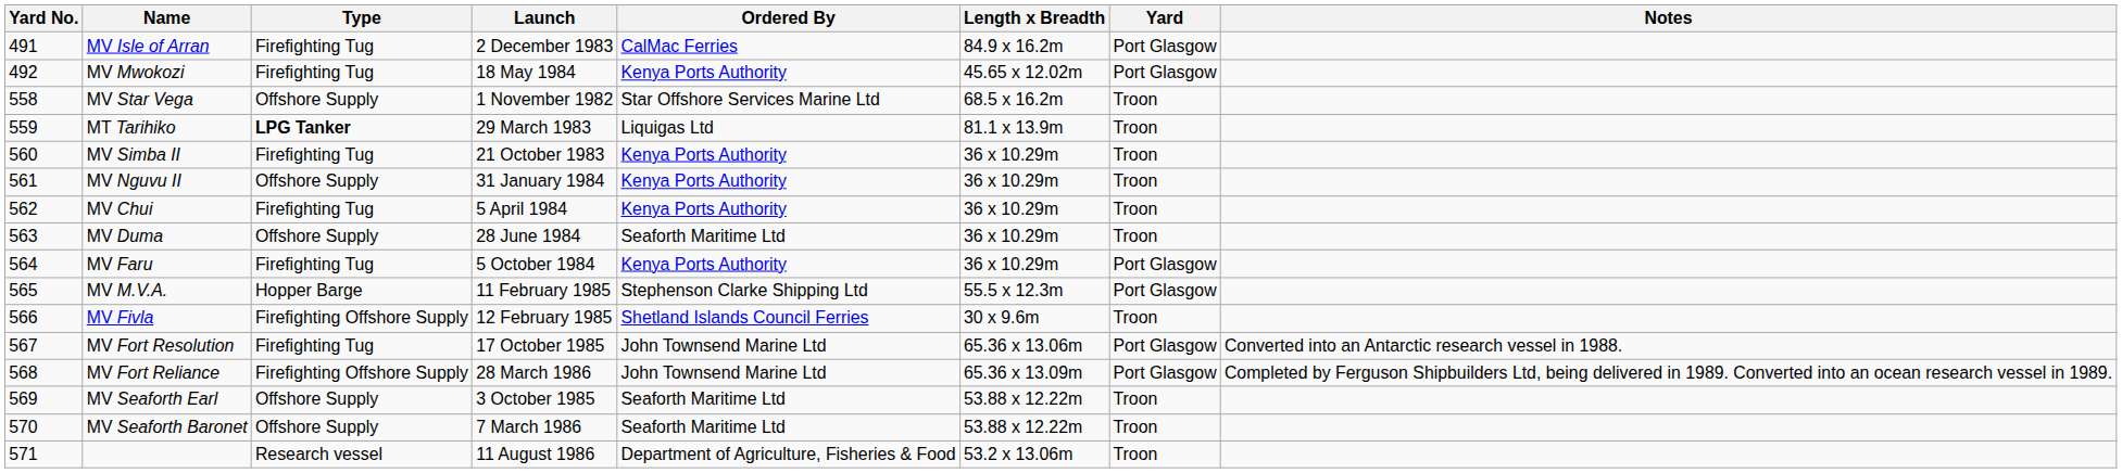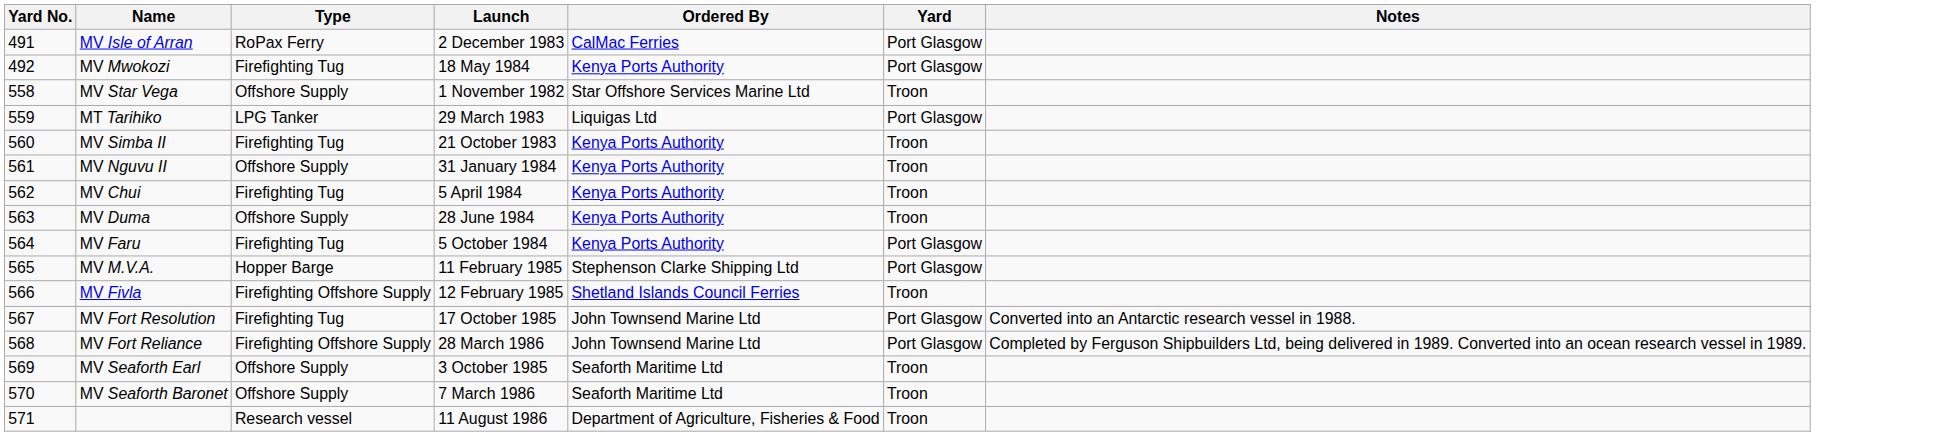- column: Length x Breadth | 84.9 x 16.2m | 45.65 x 12.02m | 68.5 x 16.2m | 81.1 x 13.9m | 36 x 10.29m | 36 x 10.29m | 36 x 10.29m | 36 x 10.29m | 36 x 10.29m | 55.5 x 12.3m | 30 x 9.6m | 65.36 x 13.06m | 65.36 x 13.09m | 53.88 x 12.22m | 53.88 x 12.22m | 53.2 x 13.06m
MV Isle of Arran | Type: Firefighting Tug -> RoPax Ferry
MT Tarihiko | Type: bold -> normal
MT Tarihiko | Yard: Troon -> Port Glasgow
MV Duma | Ordered By: Seaforth Maritime Ltd -> Kenya Ports Authority
